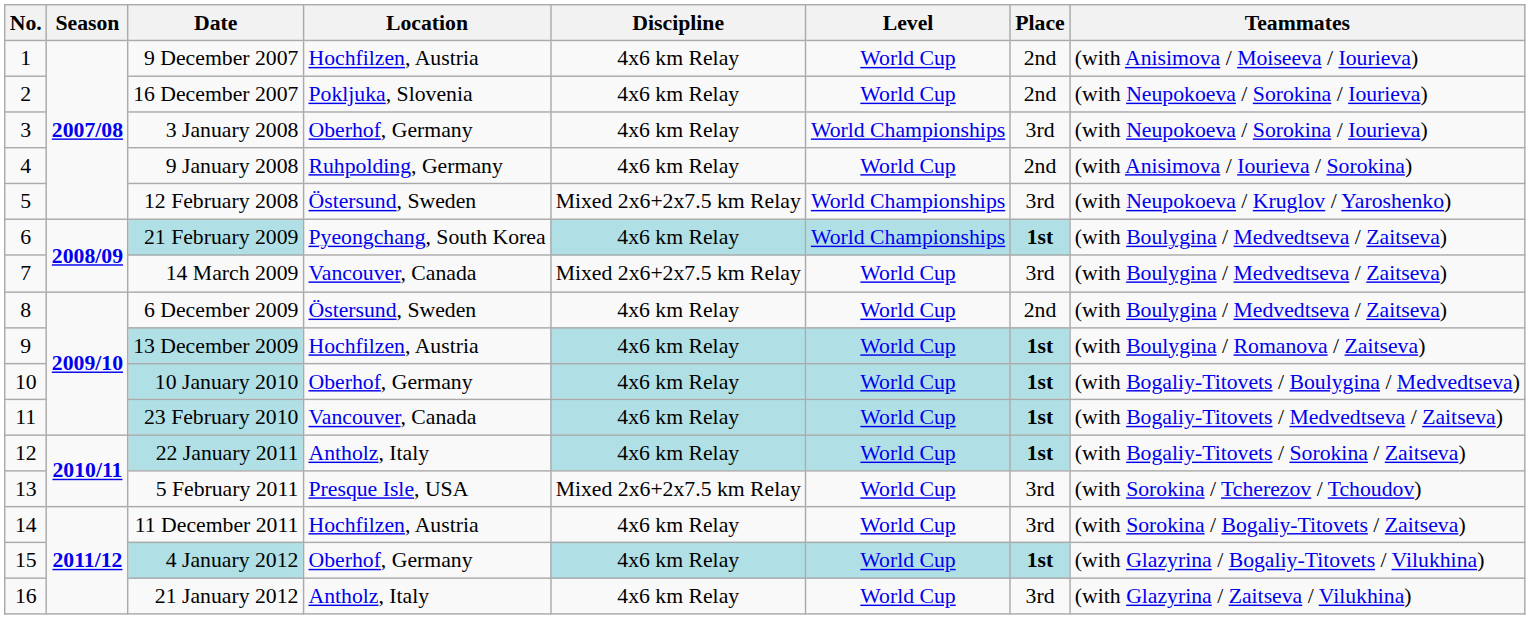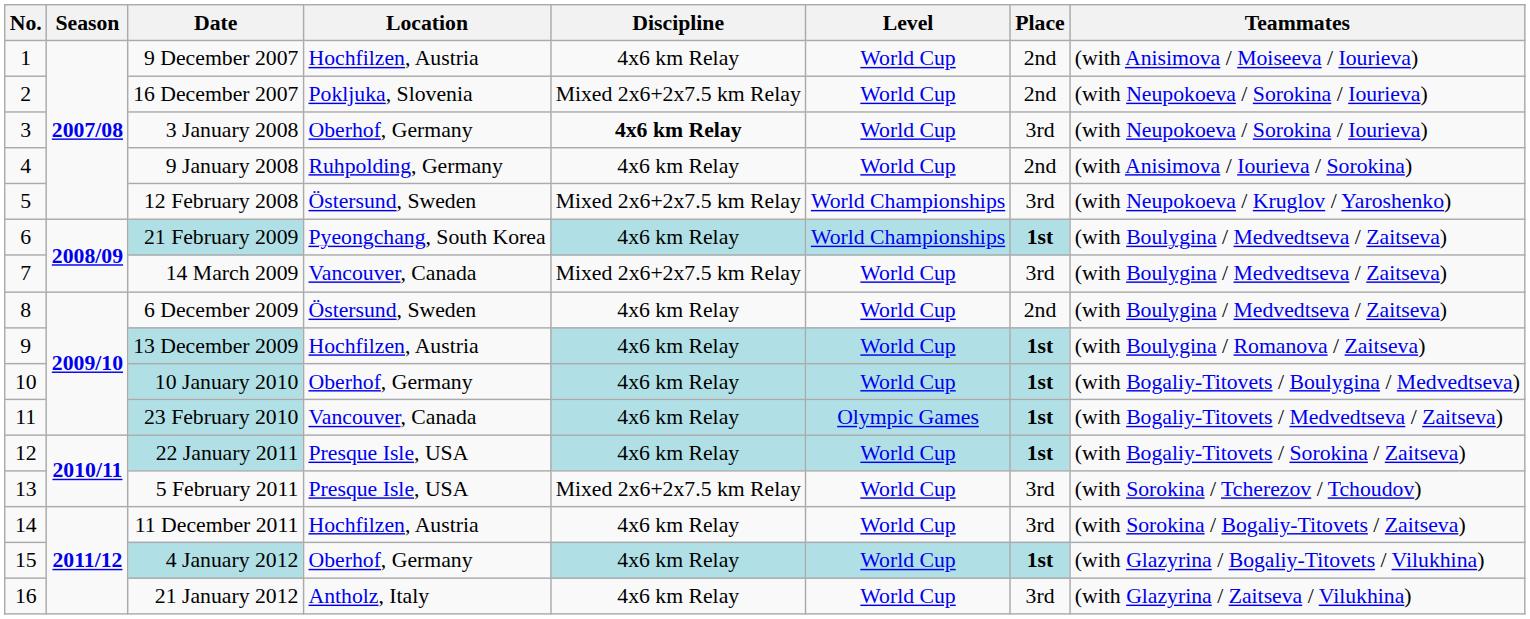16 December 2007 | Discipline: 4x6 km Relay -> Mixed 2x6+2x7.5 km Relay
3 January 2008 | Discipline: normal -> bold
3 January 2008 | Level: World Championships -> World Cup
23 February 2010 | Level: World Cup -> Olympic Games
22 January 2011 | Location: Antholz, Italy -> Presque Isle, USA
